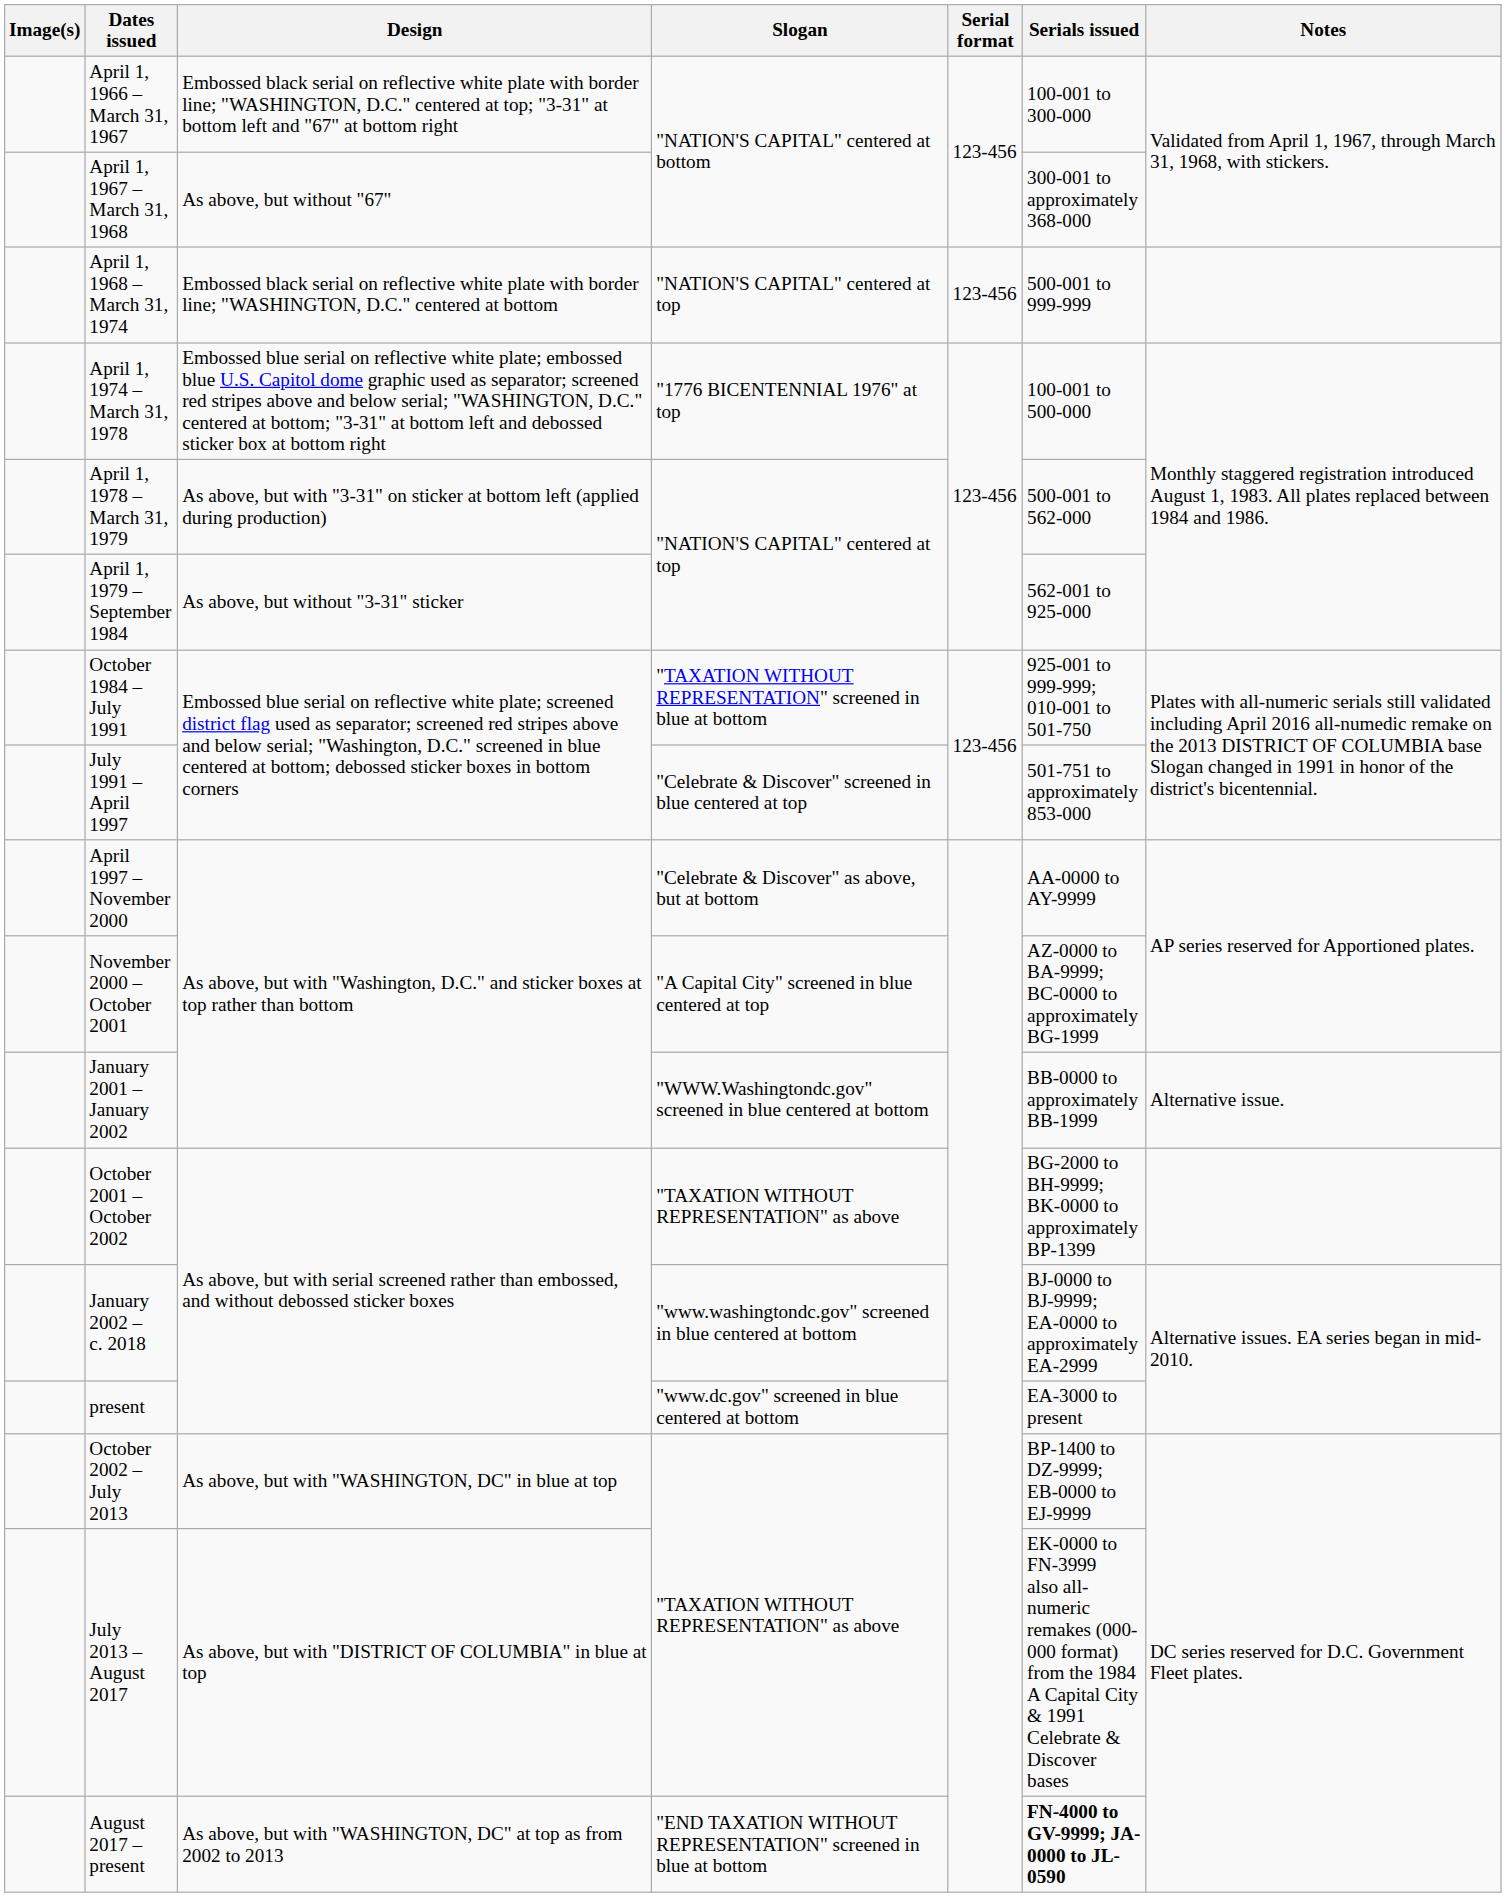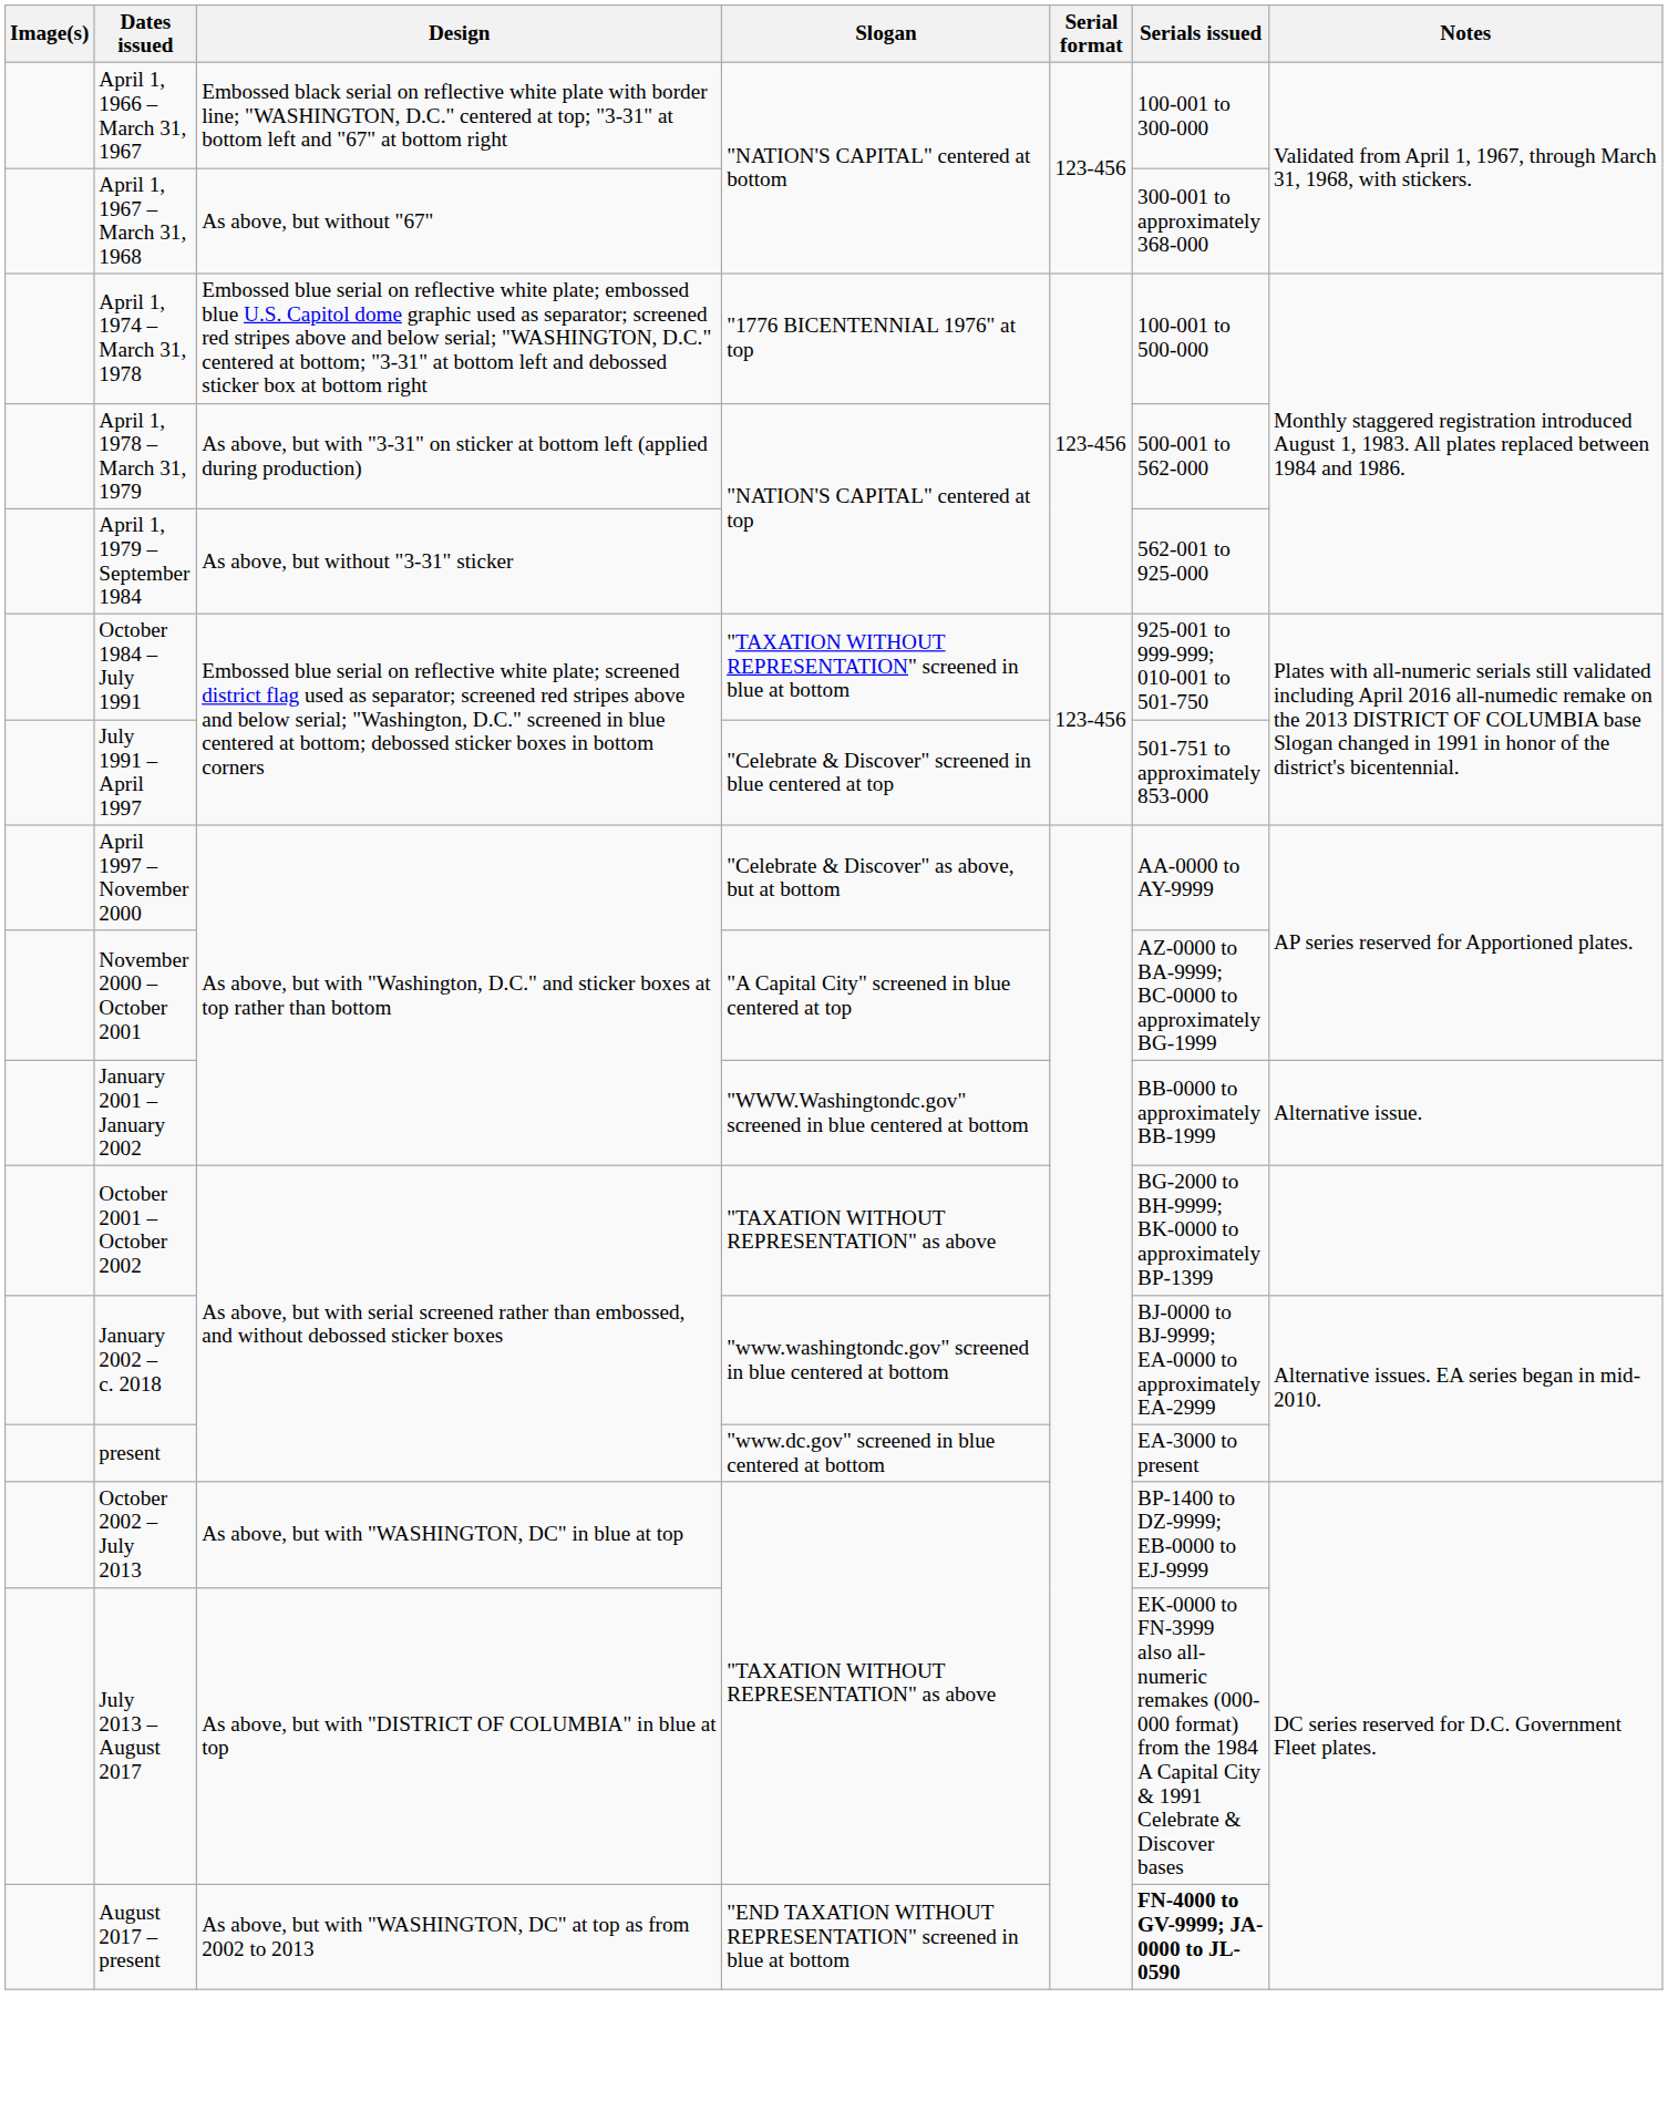- row: April 1, 1968 – March 31, 1974 | Embossed black serial on reflective white plate with border line; "WASHINGTON, D.C." centered at bottom | "NATION'S CAPITAL" centered at top | 123-456 | 500-001 to 999-999
